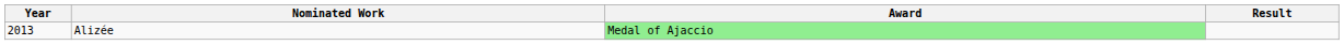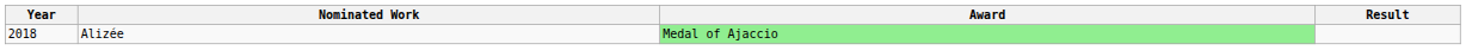Alizée | Year: 2013 -> 2018
